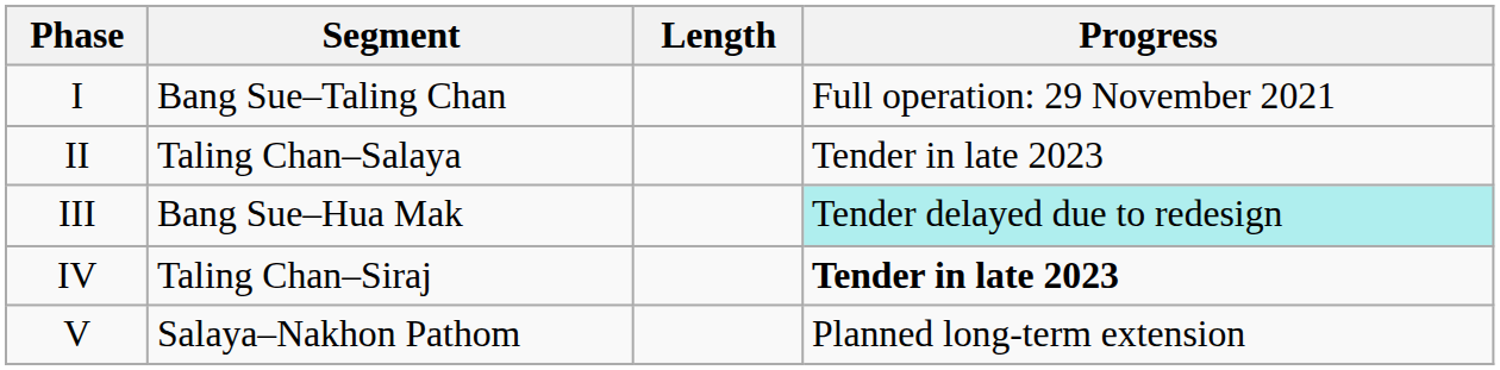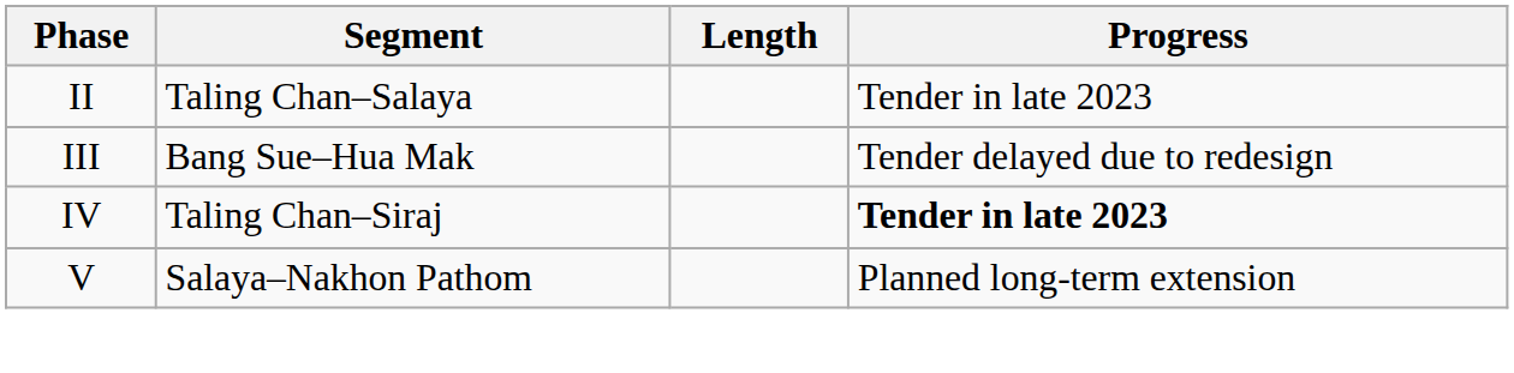- row: I | Bang Sue–Taling Chan | Full operation: 29 November 2021
III | Progress: paleturquoise background -> no background
